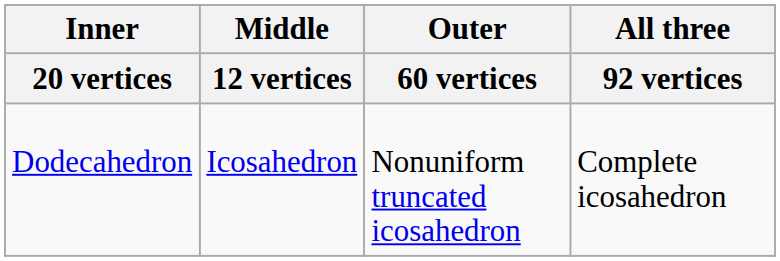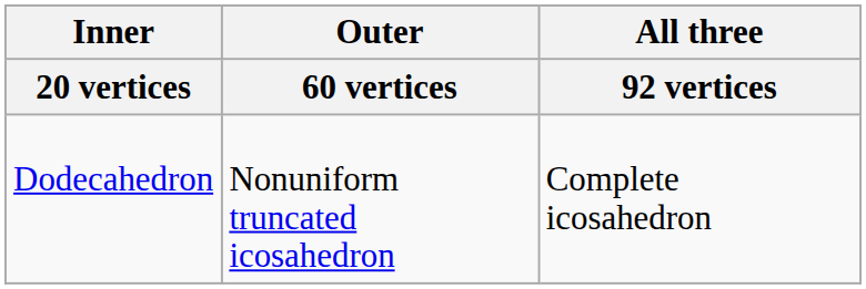- column: Middle | 12 vertices | Icosahedron
